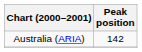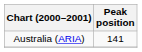Australia (ARIA) | Peak position: 142 -> 141
